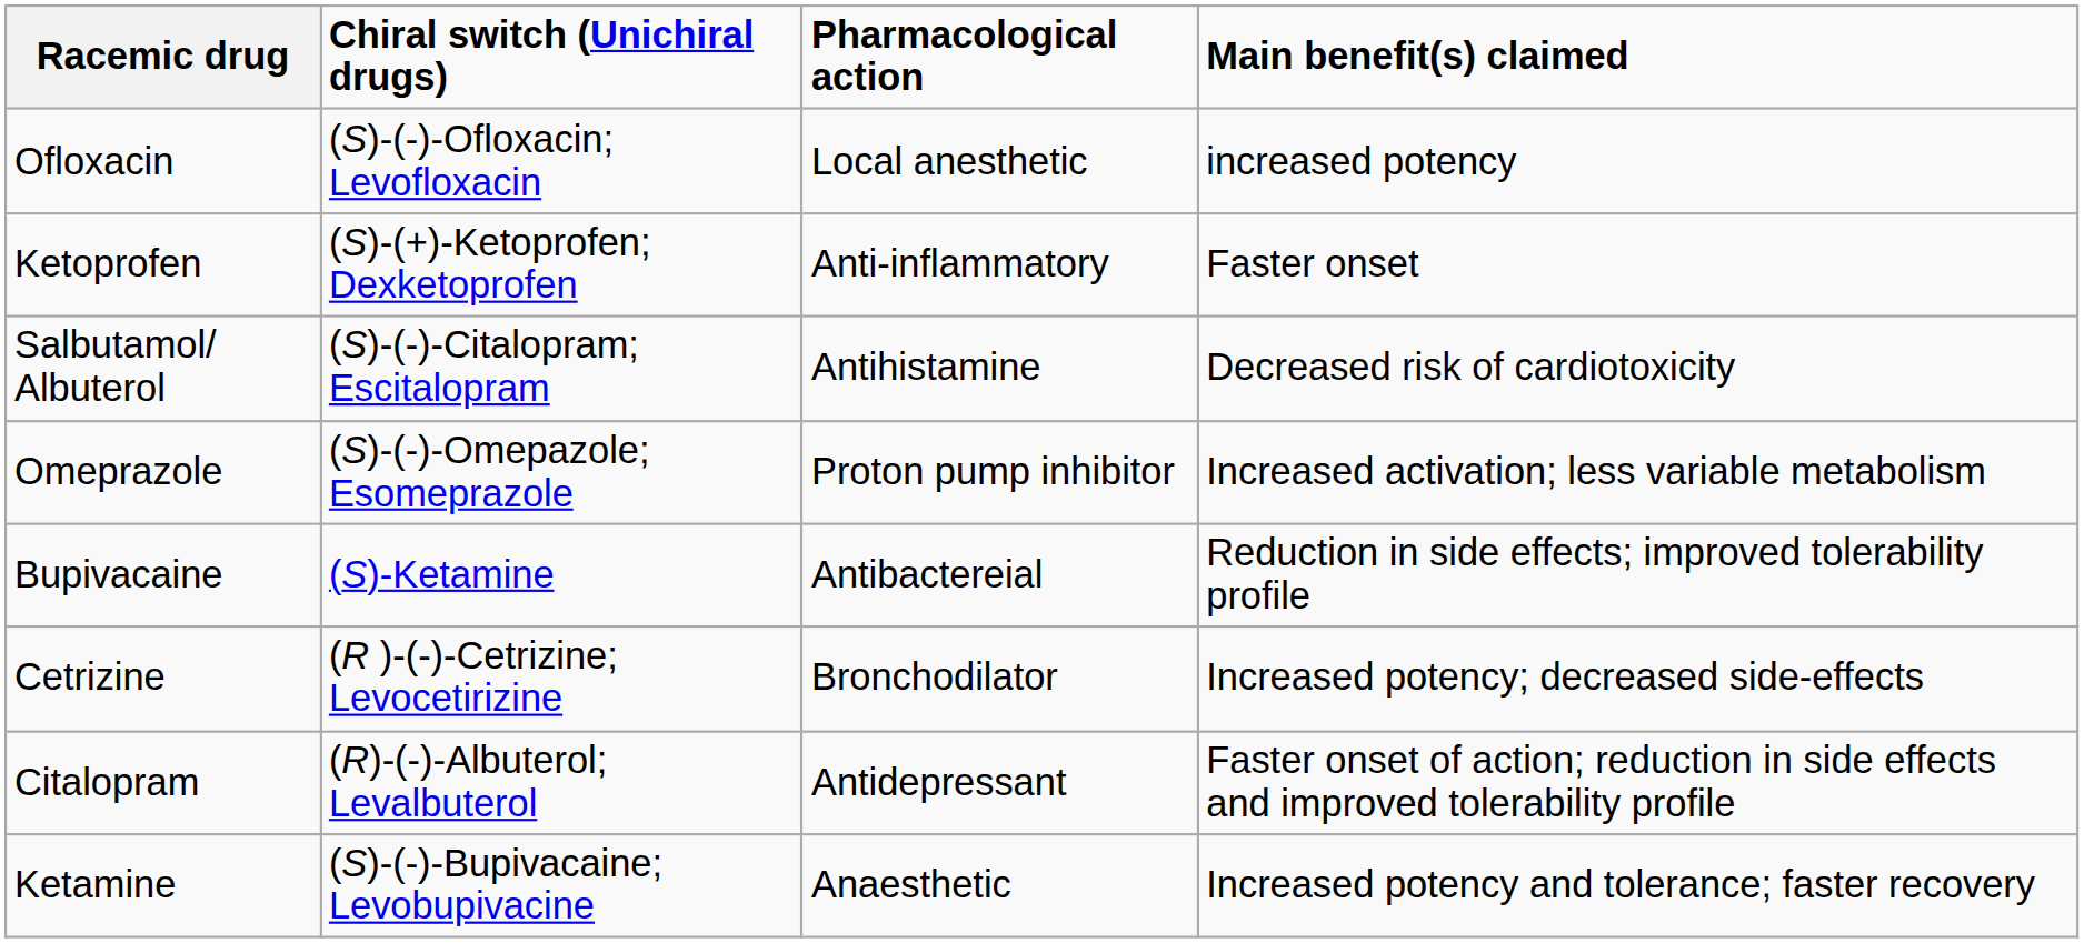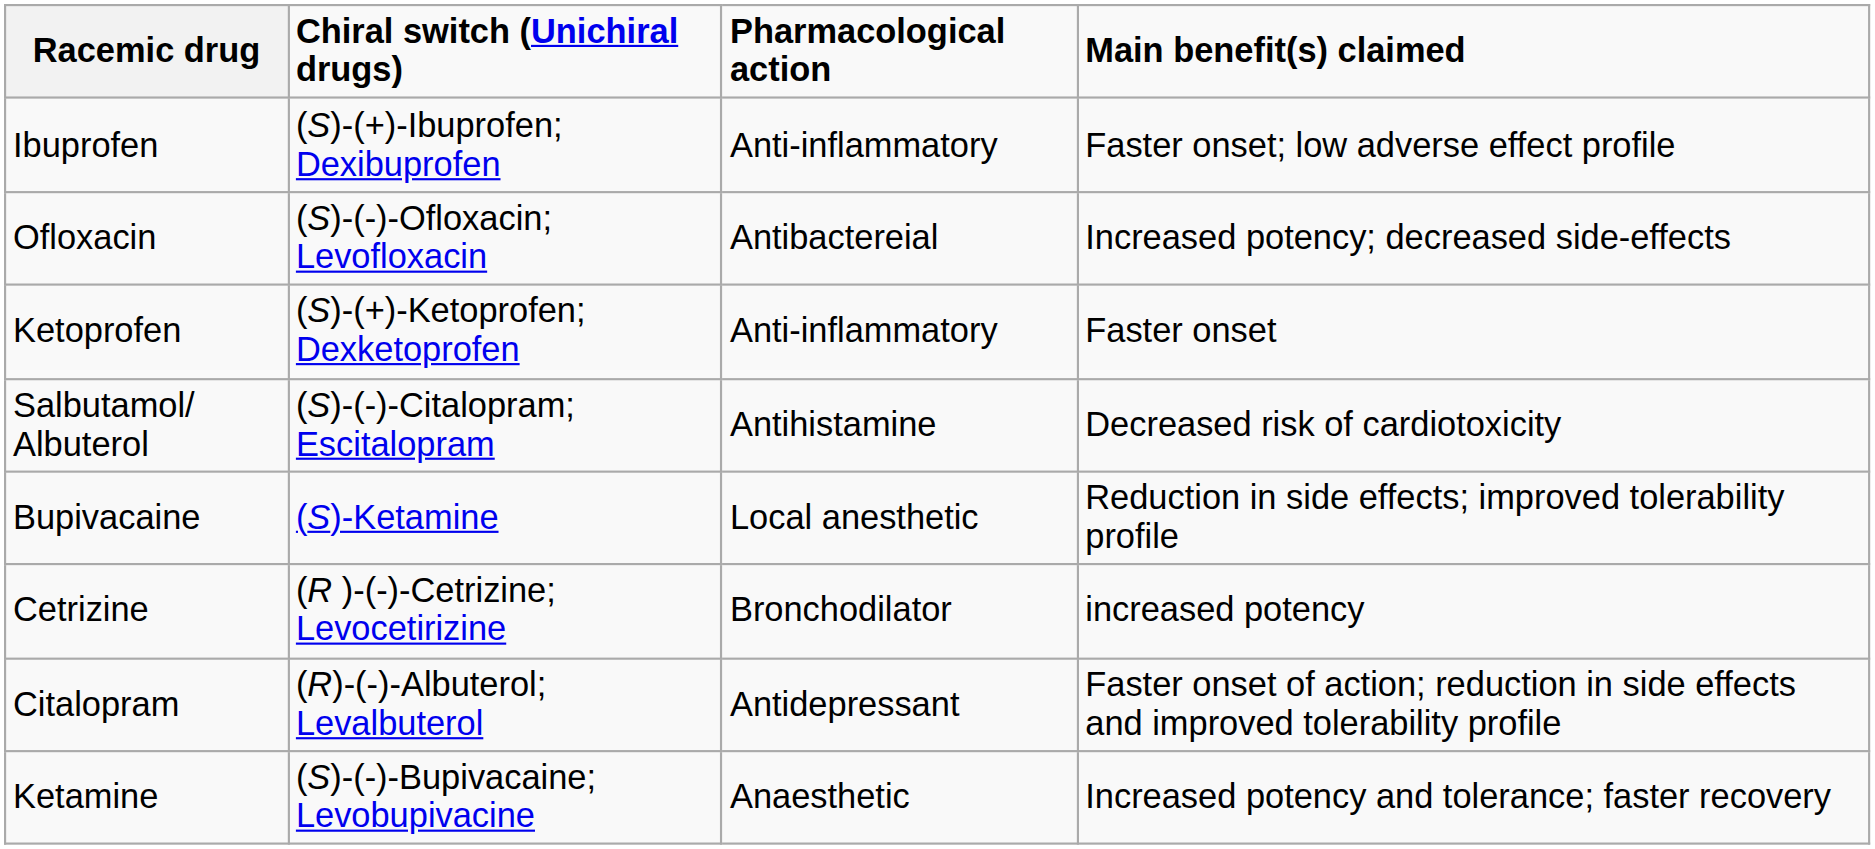+ row: Ibuprofen | (S)-(+)-Ibuprofen; Dexibuprofen | Anti-inflammatory | Faster onset; low adverse effect profile
Ofloxacin | Pharmacological action: Local anesthetic -> Antibactereial
Ofloxacin | Main benefit(s) claimed: increased potency -> Increased potency; decreased side-effects
- row: Omeprazole | (S)-(-)-Omepazole; Esomeprazole | Proton pump inhibitor | Increased activation; less variable metabolism
Bupivacaine | Pharmacological action: Antibactereial -> Local anesthetic
Cetrizine | Main benefit(s) claimed: Increased potency; decreased side-effects -> increased potency
